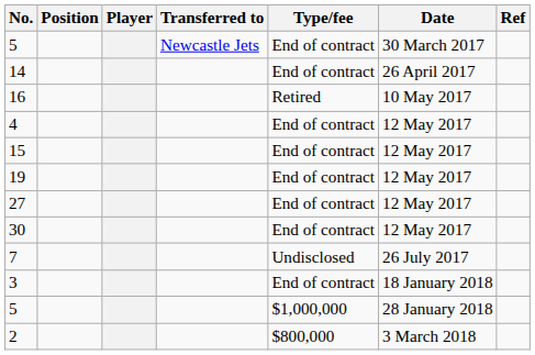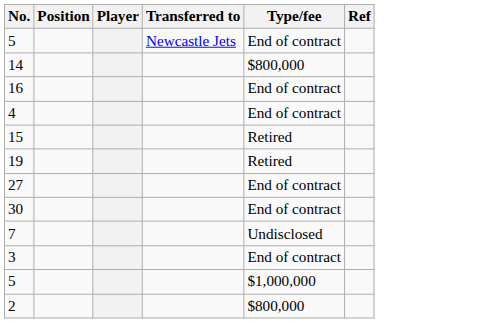- column: Date | 30 March 2017 | 26 April 2017 | 10 May 2017 | 12 May 2017 | 12 May 2017 | 12 May 2017 | 12 May 2017 | 12 May 2017 | 26 July 2017 | 18 January 2018 | 28 January 2018 | 3 March 2018
14 | Type/fee: End of contract -> $800,000
16 | Type/fee: Retired -> End of contract
15 | Type/fee: End of contract -> Retired
19 | Type/fee: End of contract -> Retired
